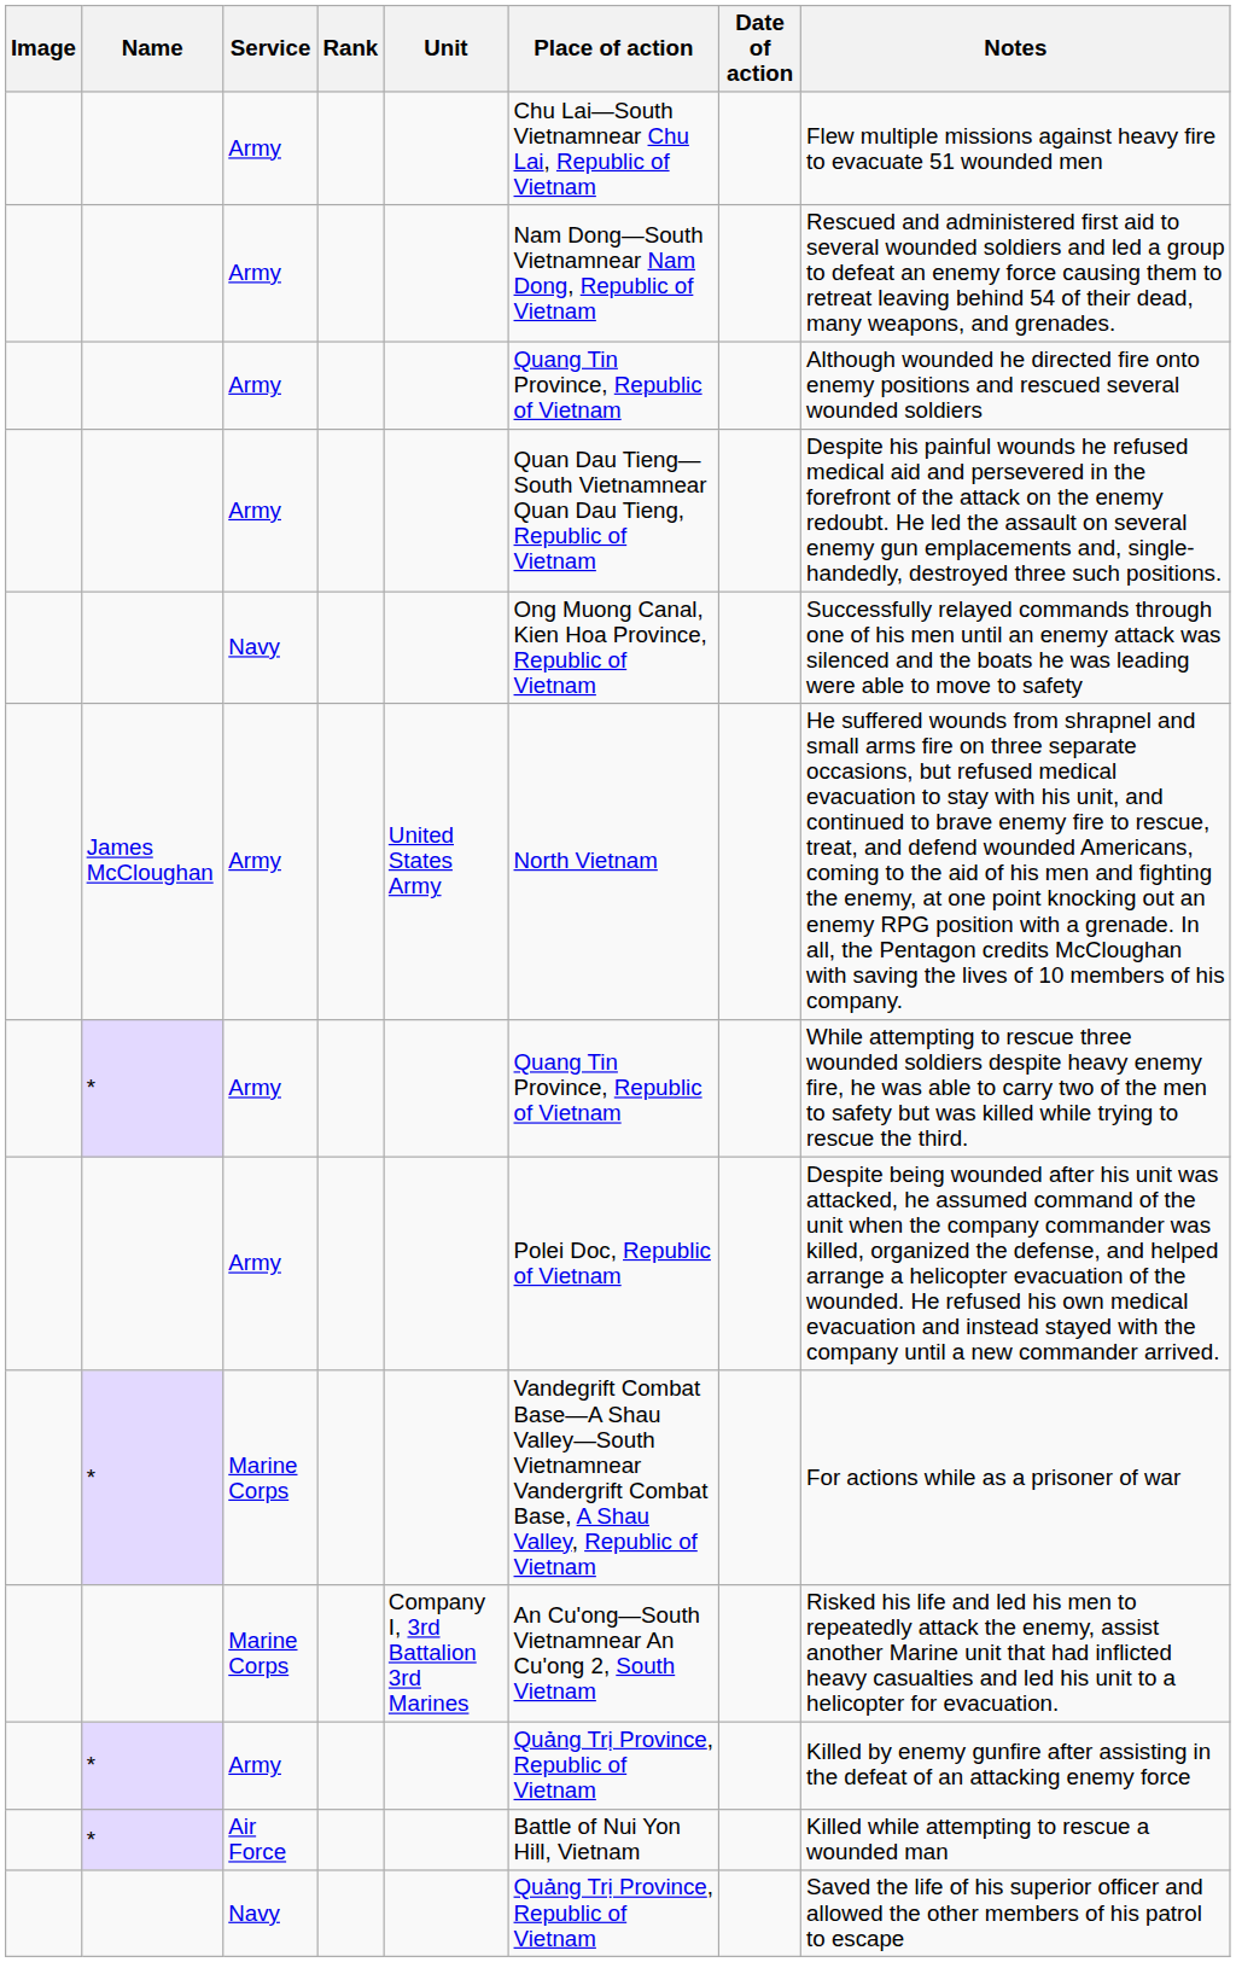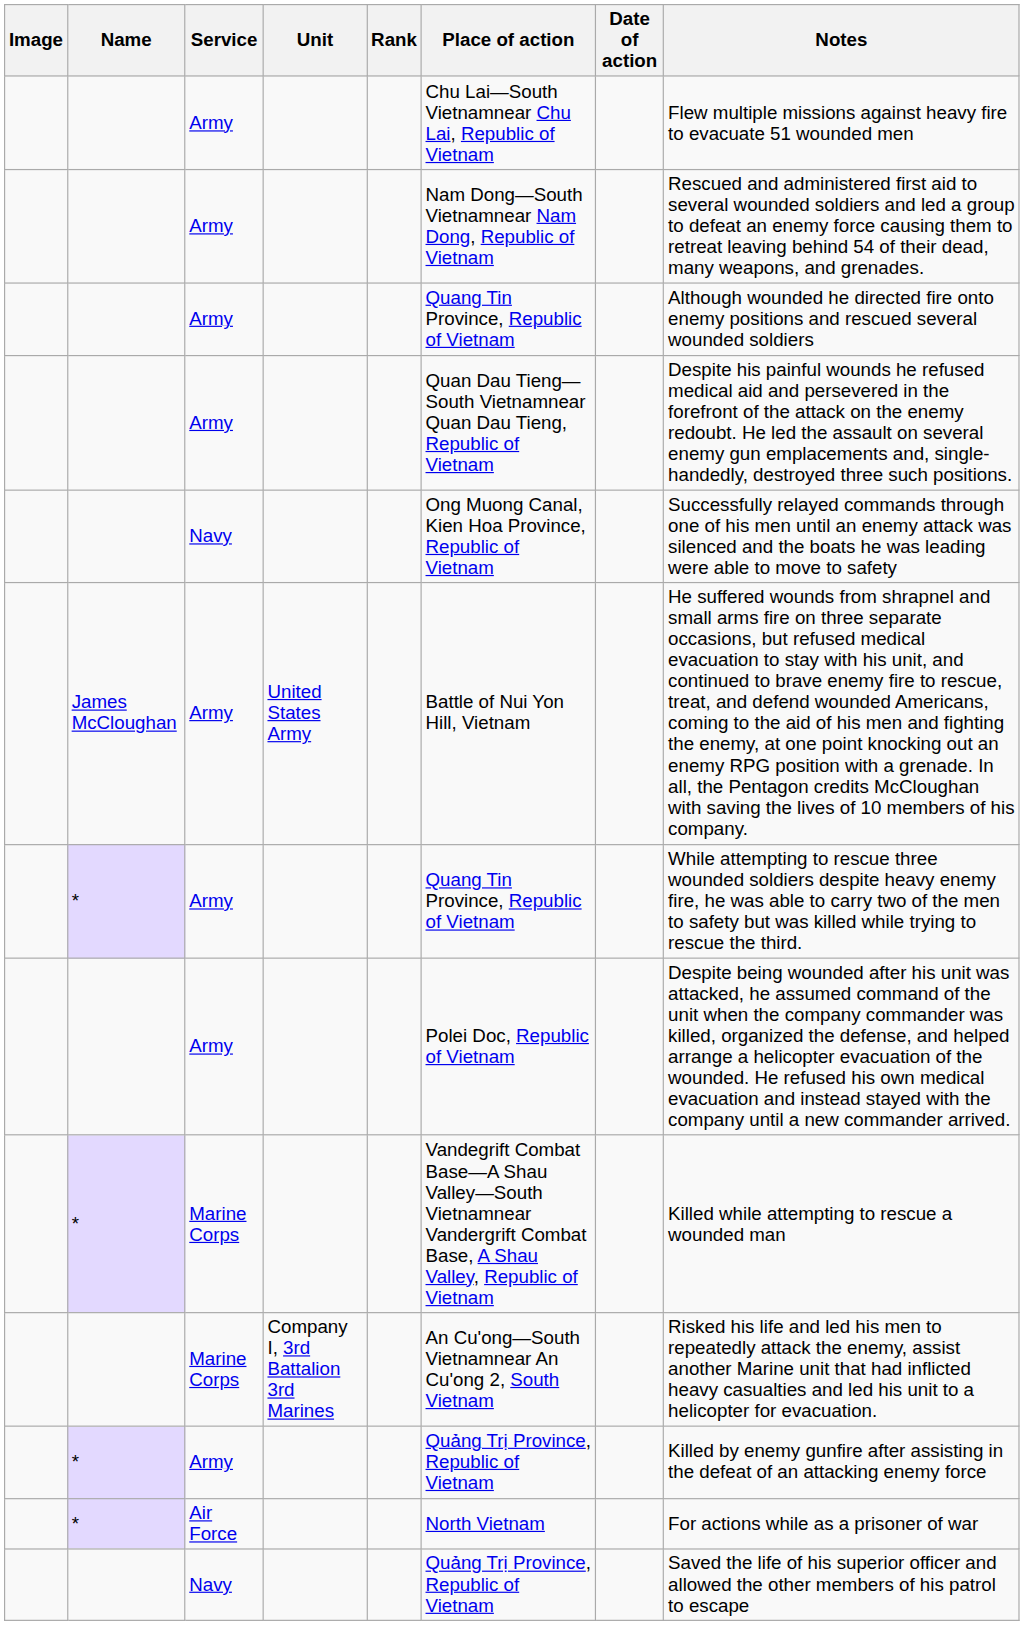columns swapped: Rank <-> Unit
James McCloughan / Army | Place of action: North Vietnam -> Battle of Nui Yon Hill, Vietnam
* / Marine Corps | Notes: For actions while as a prisoner of war -> Killed while attempting to rescue a wounded man
Air Force | Place of action: Battle of Nui Yon Hill, Vietnam -> North Vietnam
Air Force | Notes: Killed while attempting to rescue a wounded man -> For actions while as a prisoner of war
